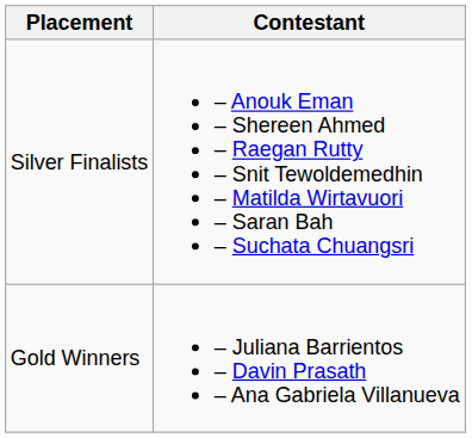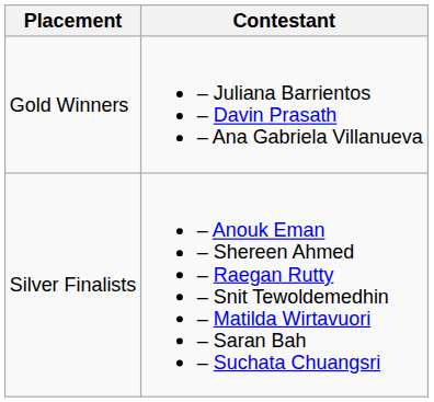rows swapped: Gold Winners <-> Silver Finalists
